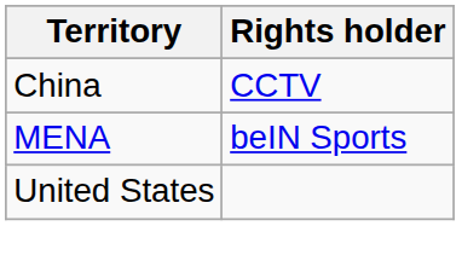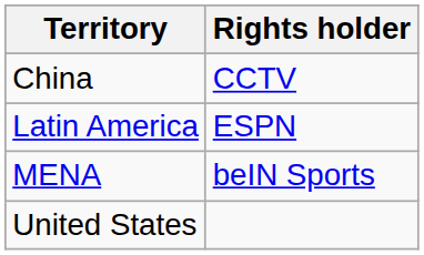+ row: Latin America | ESPN
